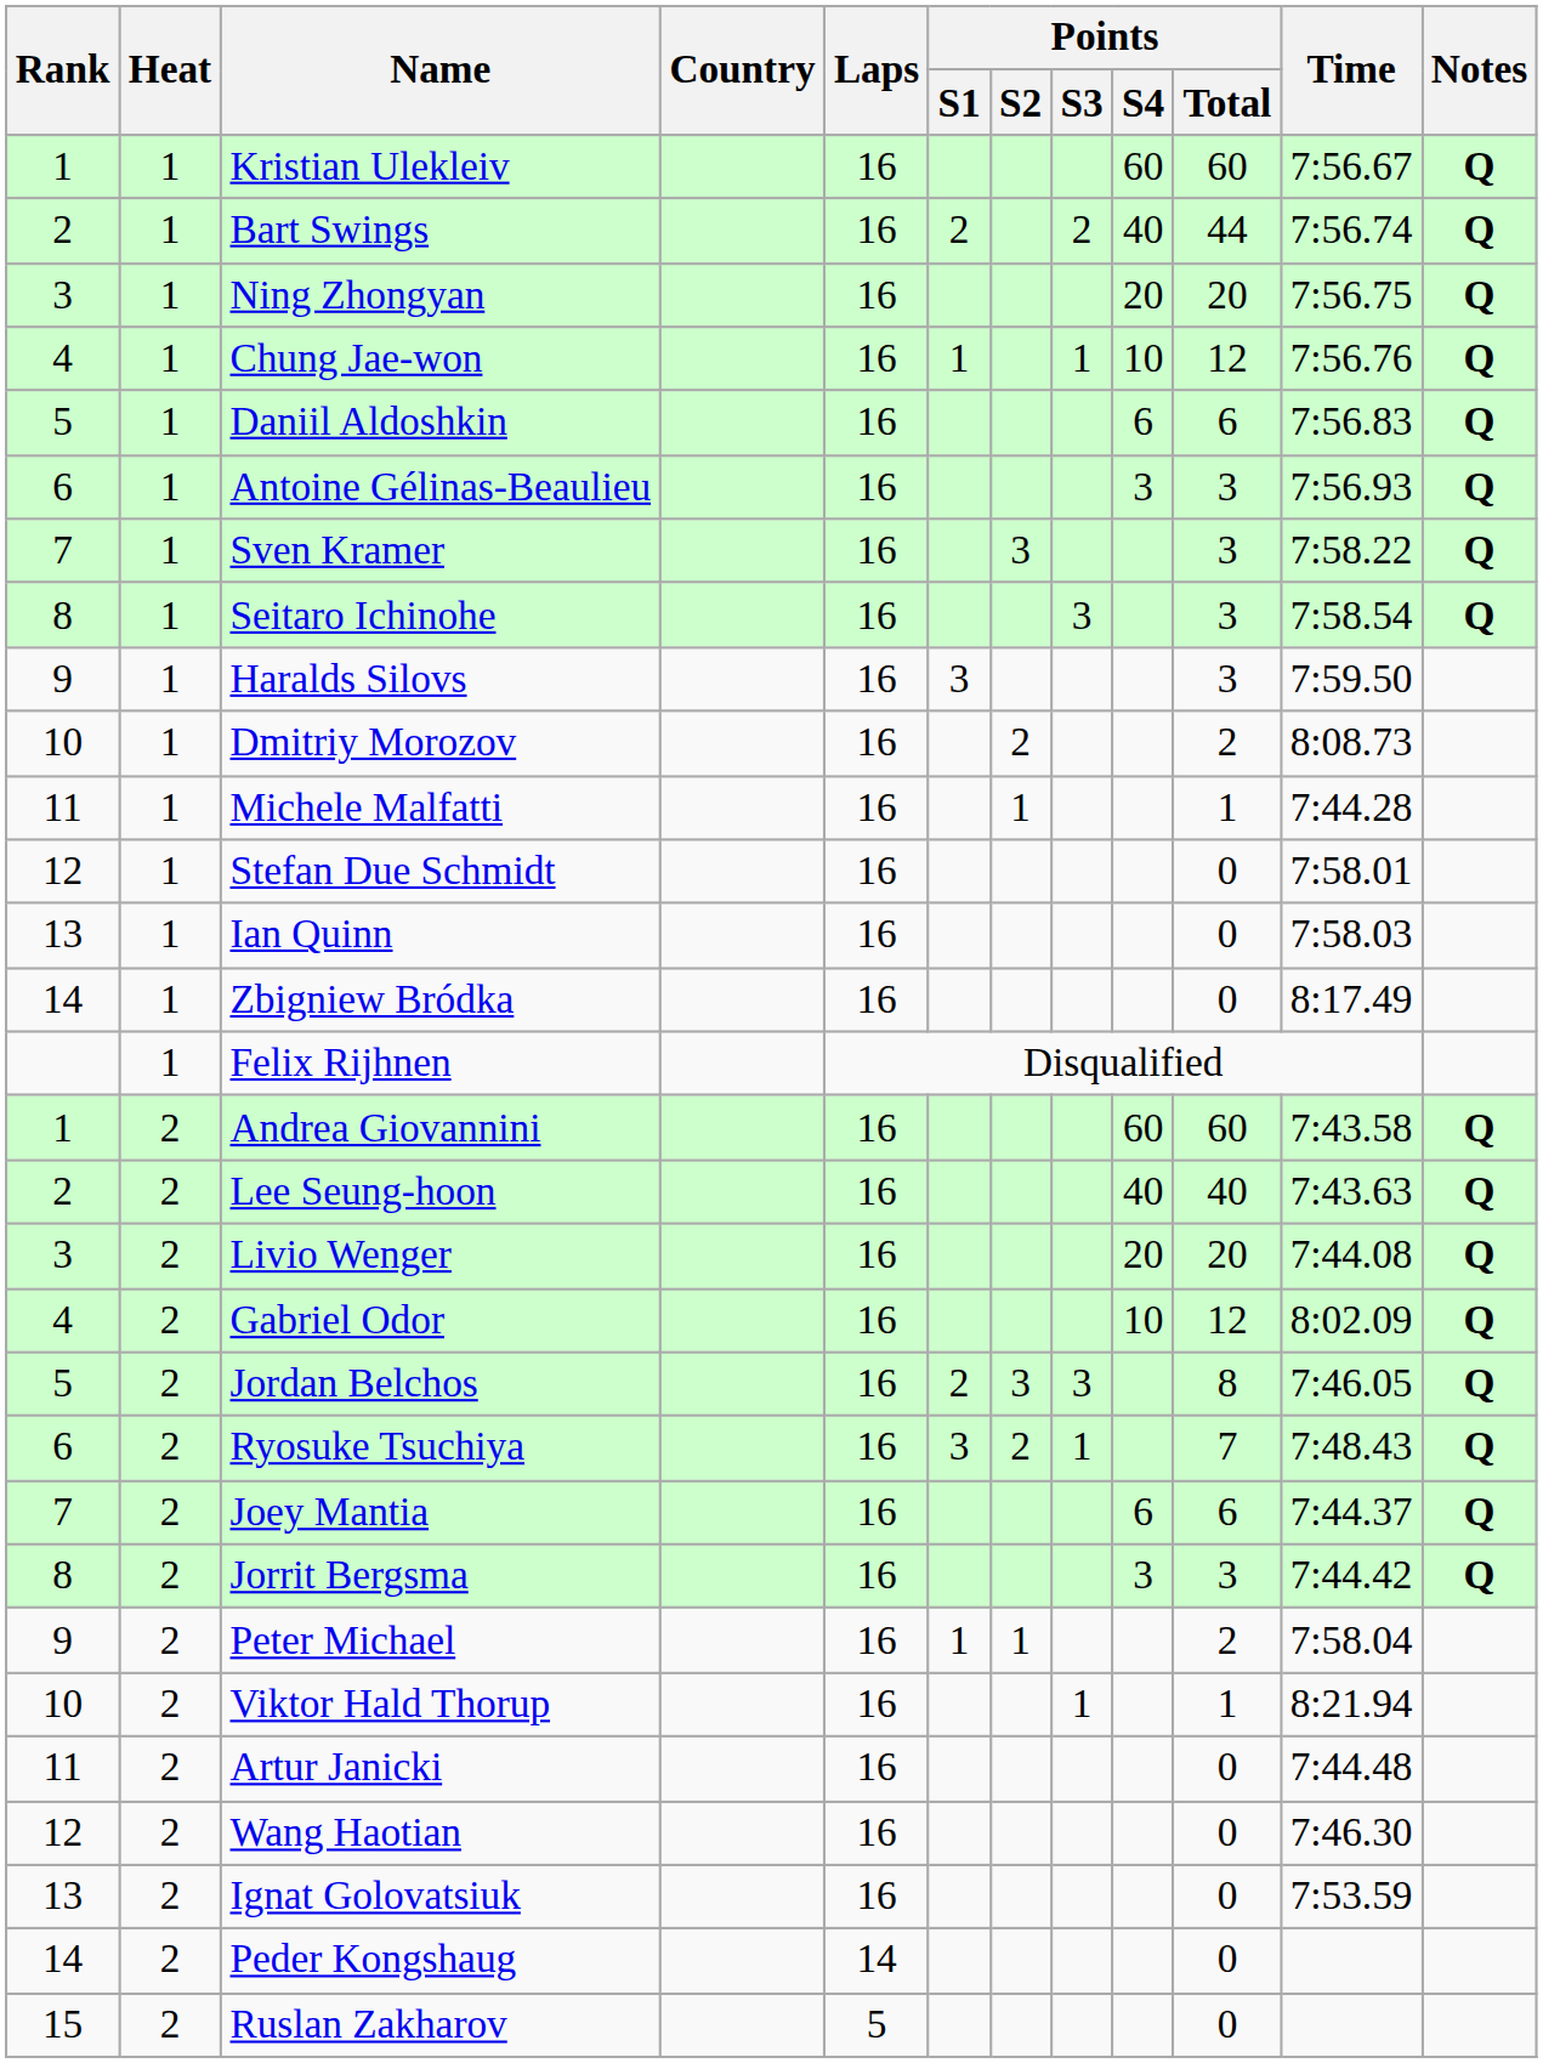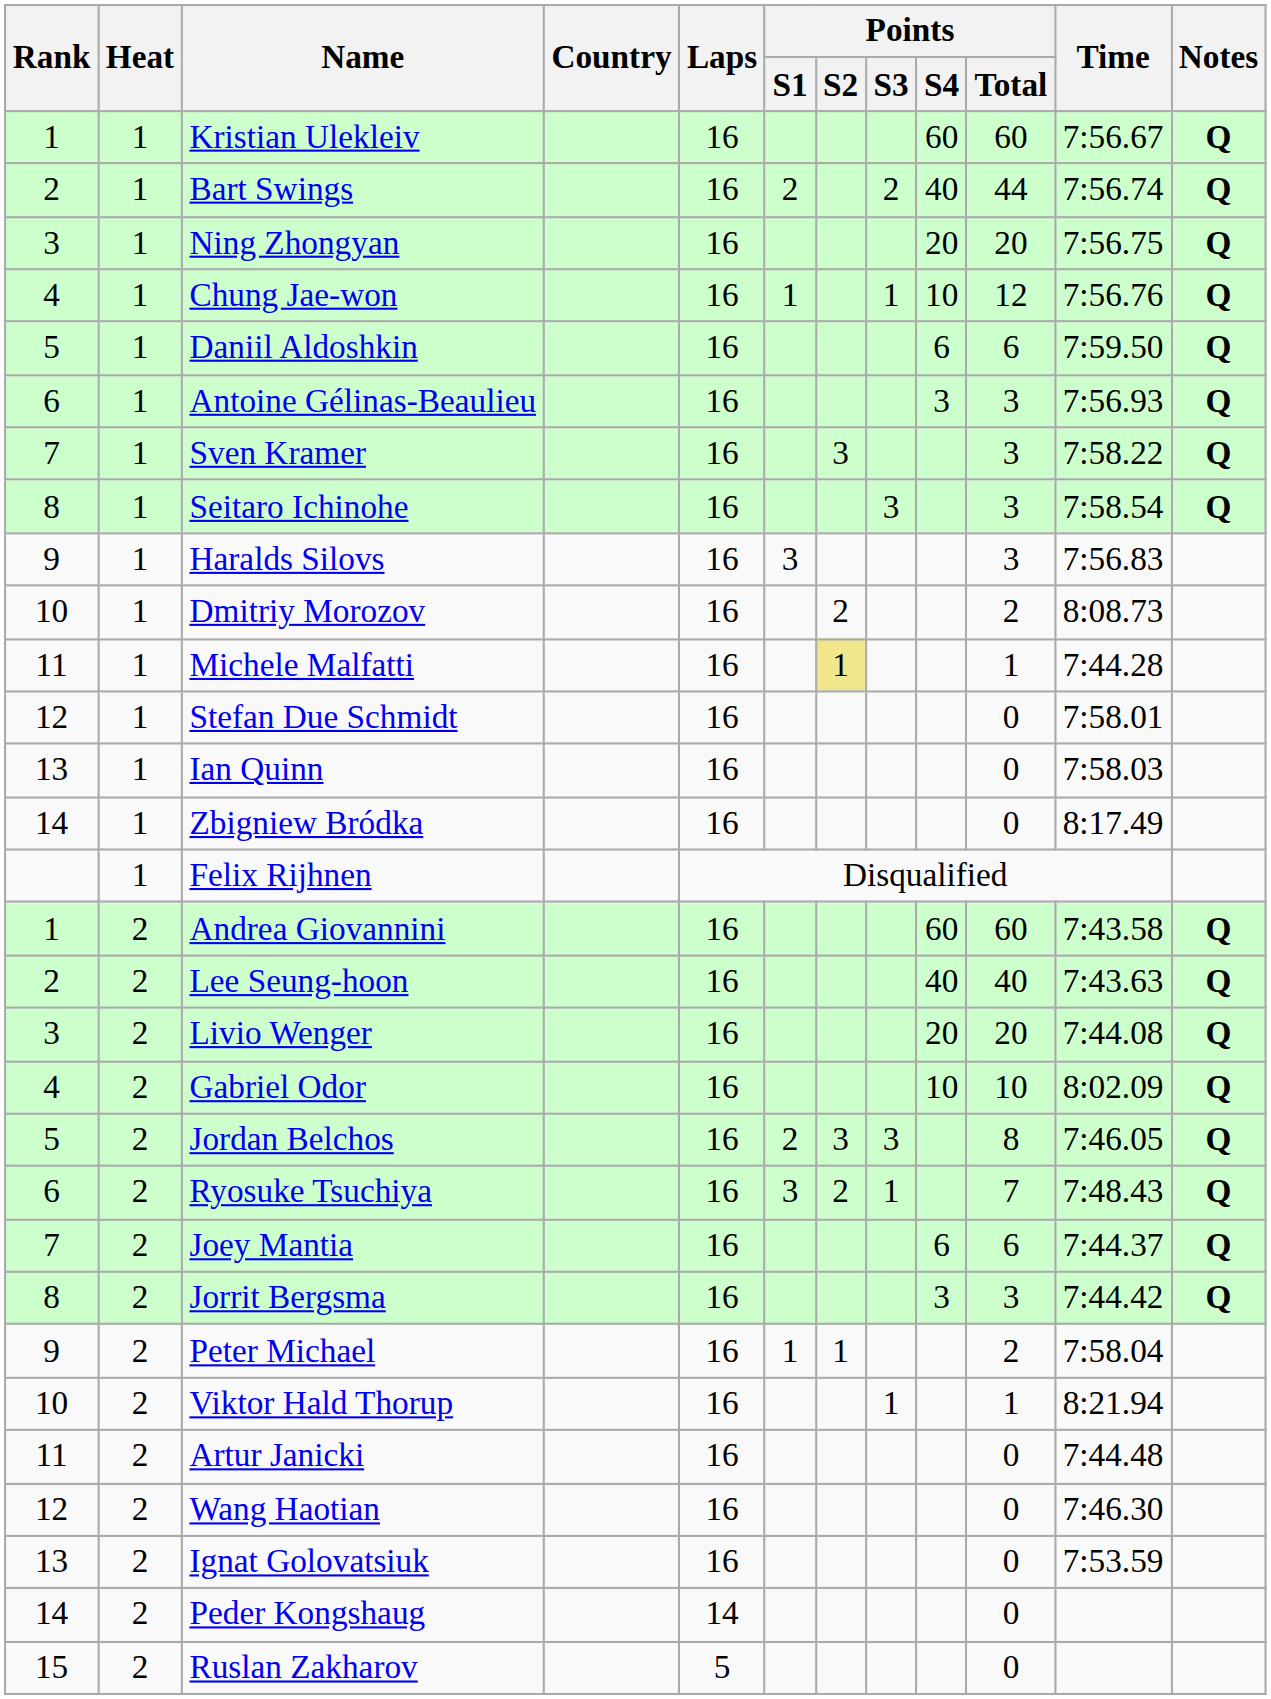Daniil Aldoshkin | Time: 7:56.83 -> 7:59.50
Haralds Silovs | Time: 7:59.50 -> 7:56.83
Michele Malfatti | Points / S2: no background -> khaki background
Gabriel Odor | Points / Total: 12 -> 10
